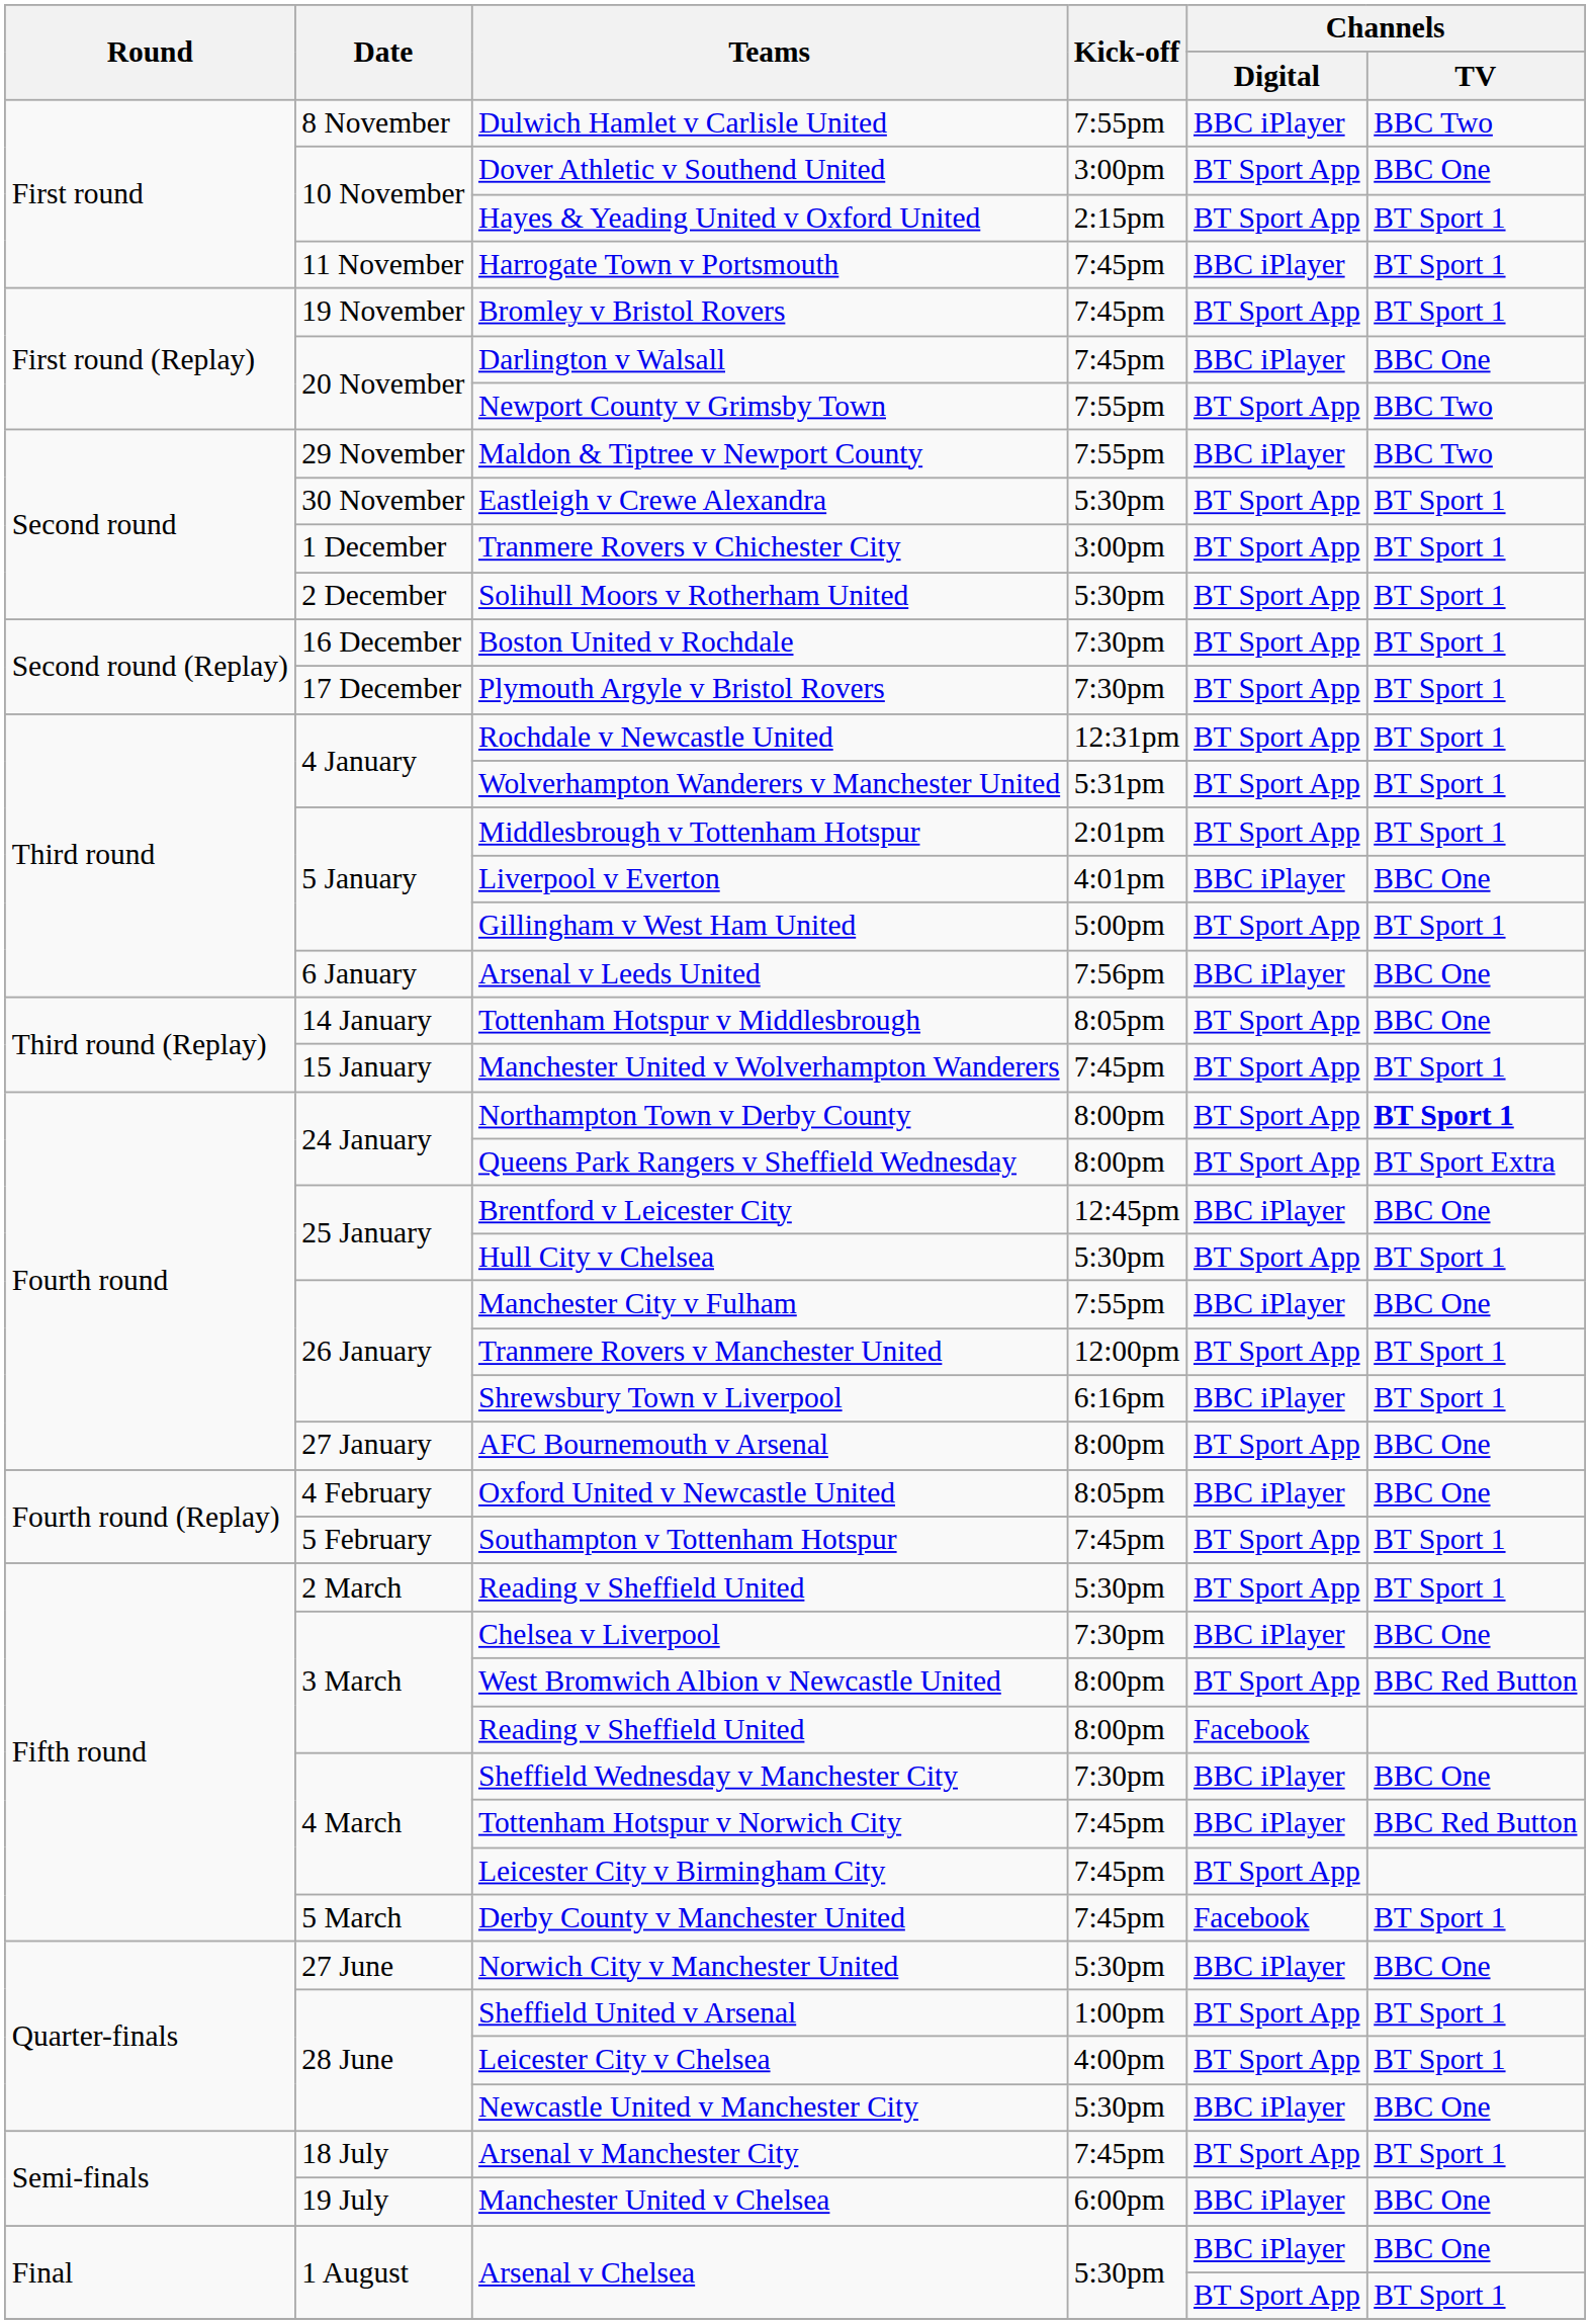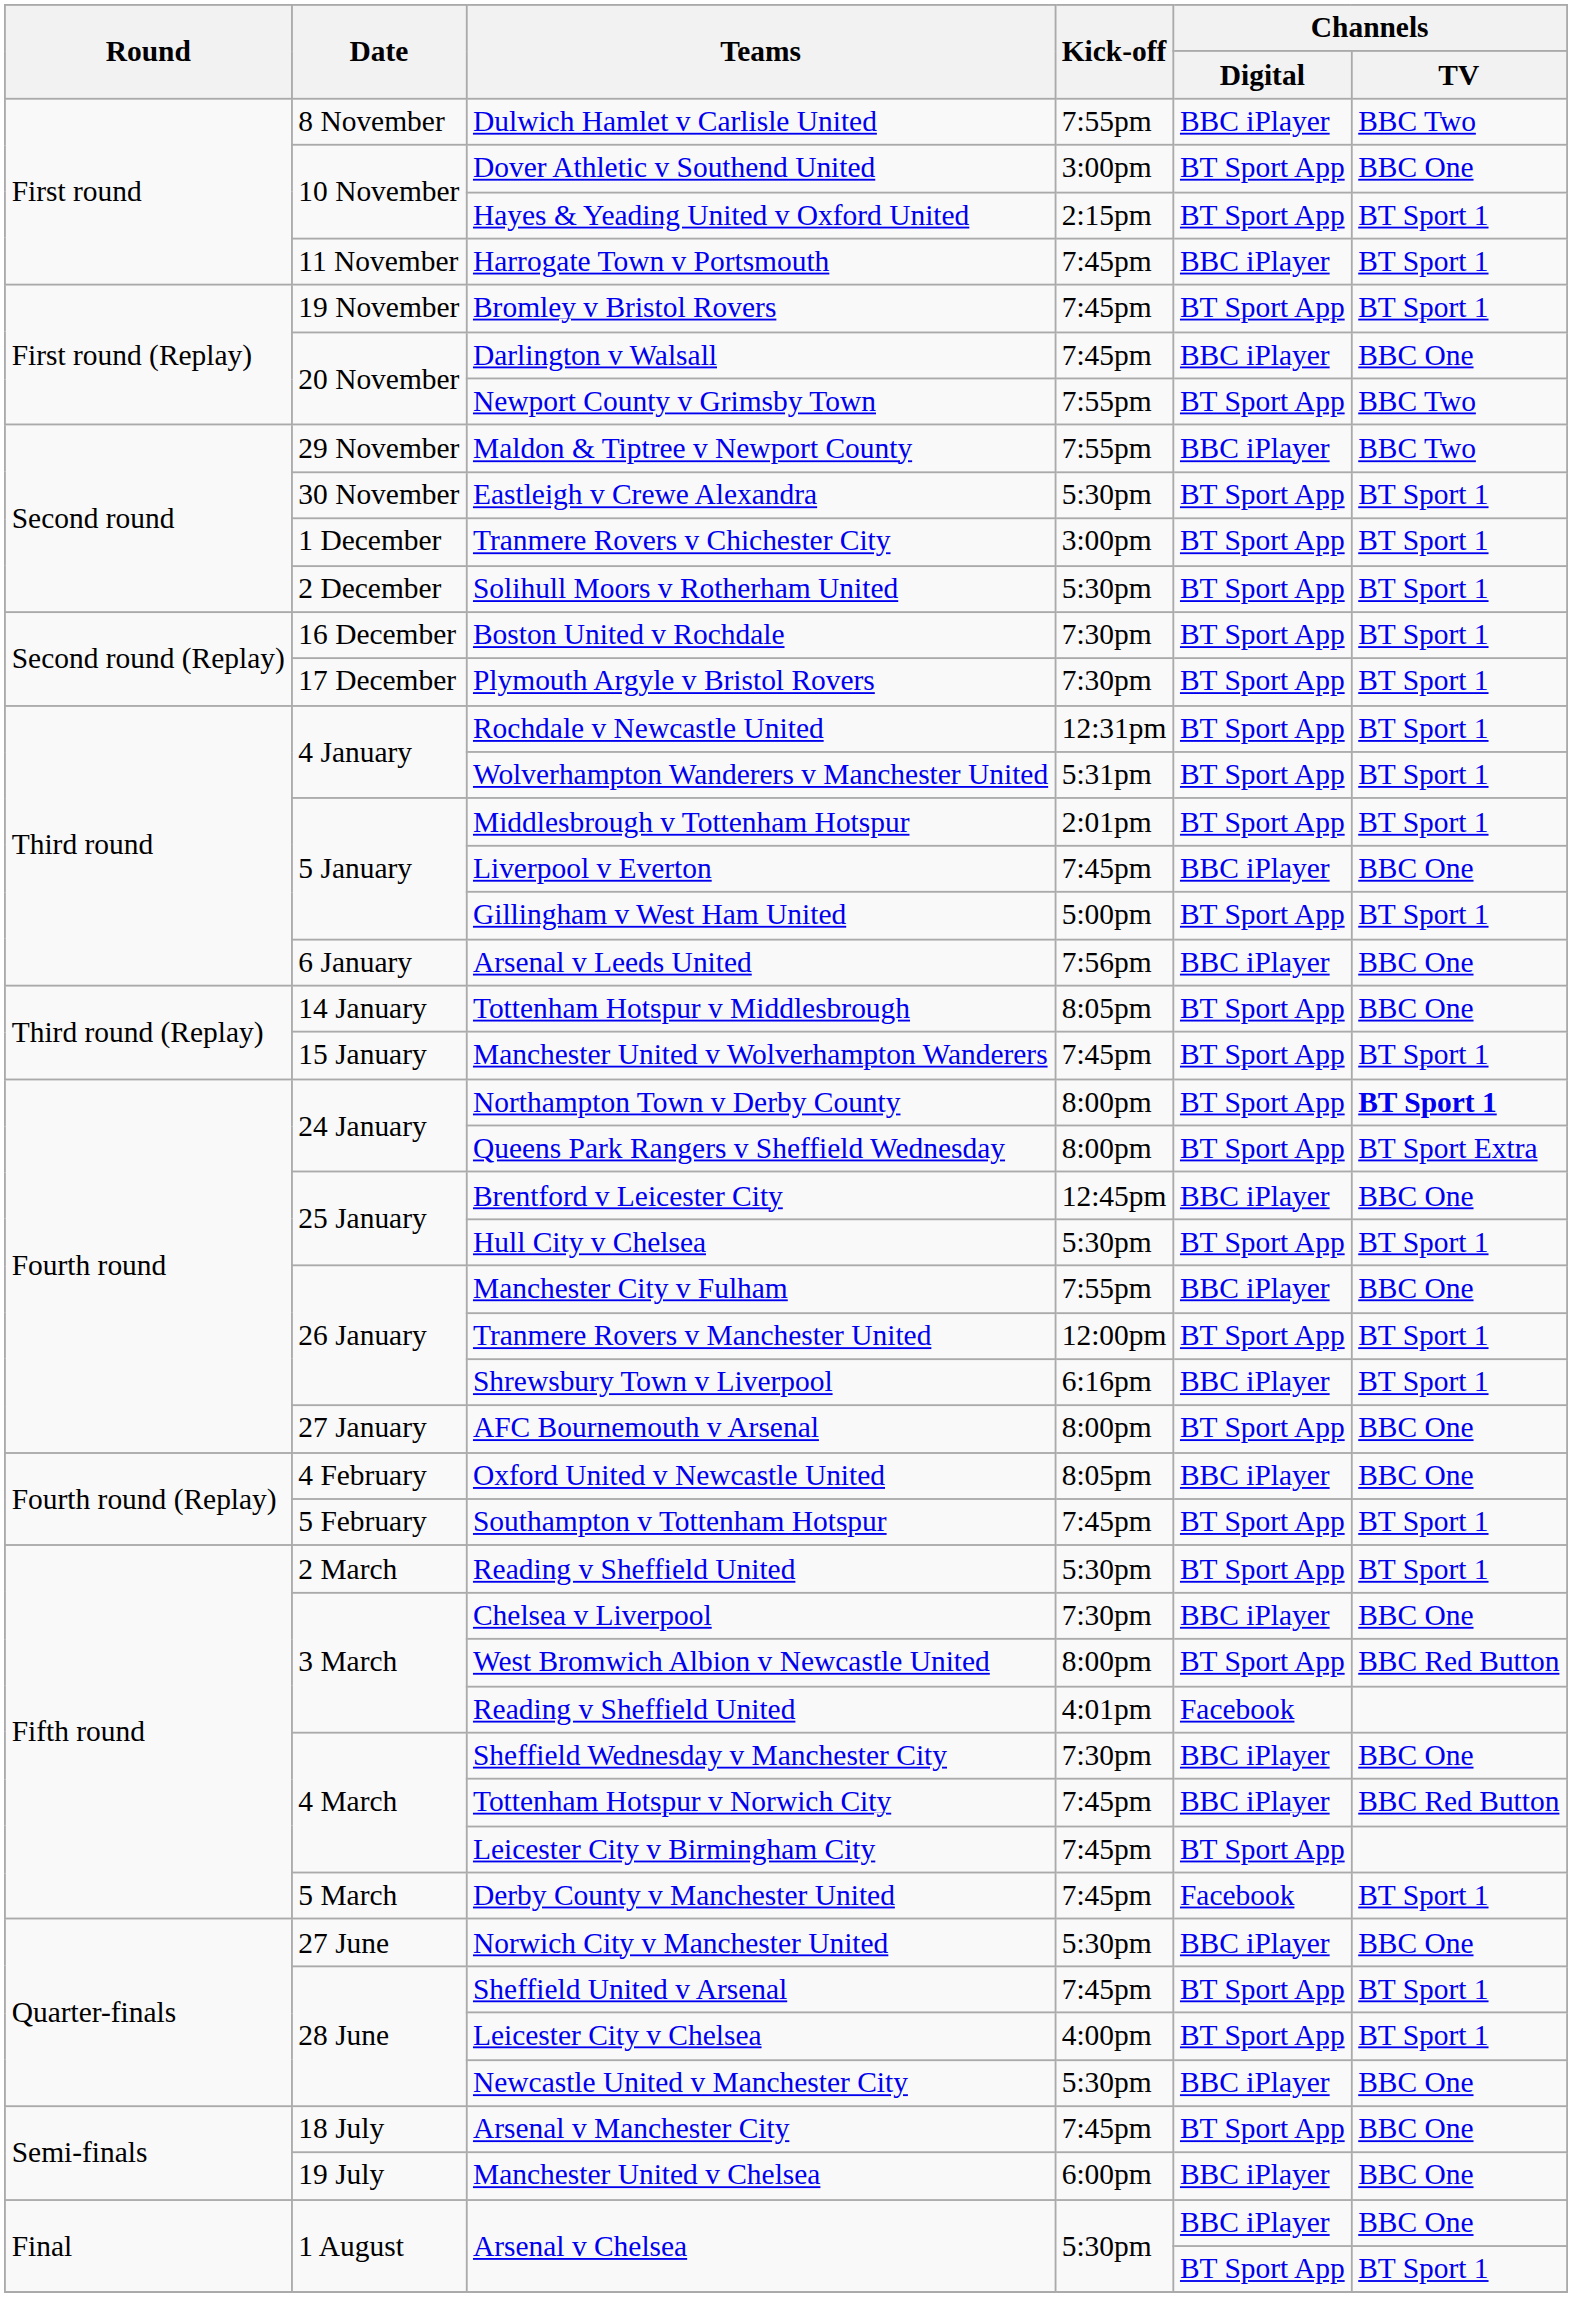Liverpool v Everton | Kick-off: 4:01pm -> 7:45pm
3 March / Reading v Sheffield United | Kick-off: 8:00pm -> 4:01pm
Sheffield United v Arsenal | Kick-off: 1:00pm -> 7:45pm
Arsenal v Manchester City | Channels / TV: BT Sport 1 -> BBC One
